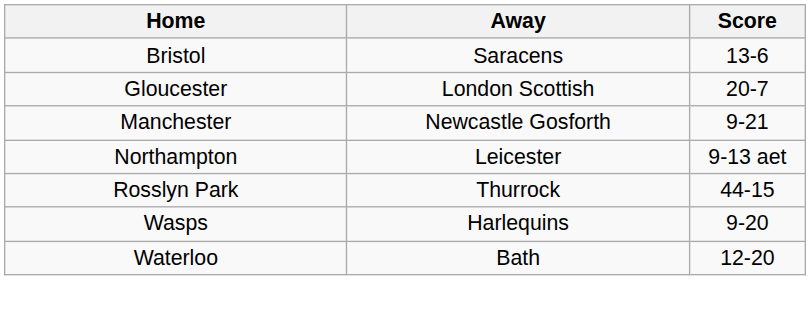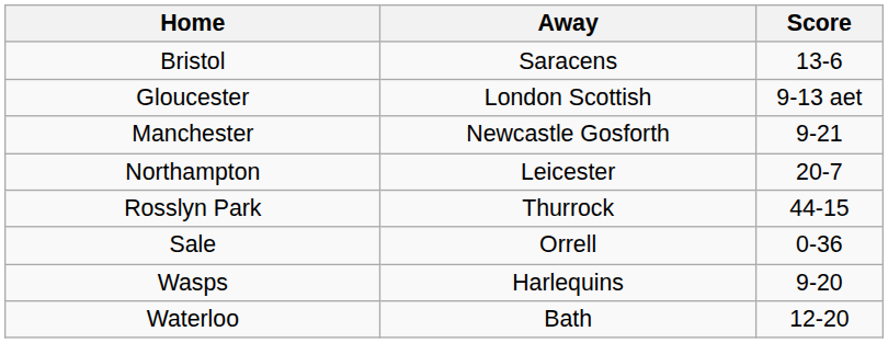Gloucester | Score: 20-7 -> 9-13 aet
Northampton | Score: 9-13 aet -> 20-7
+ row: Sale | Orrell | 0-36
